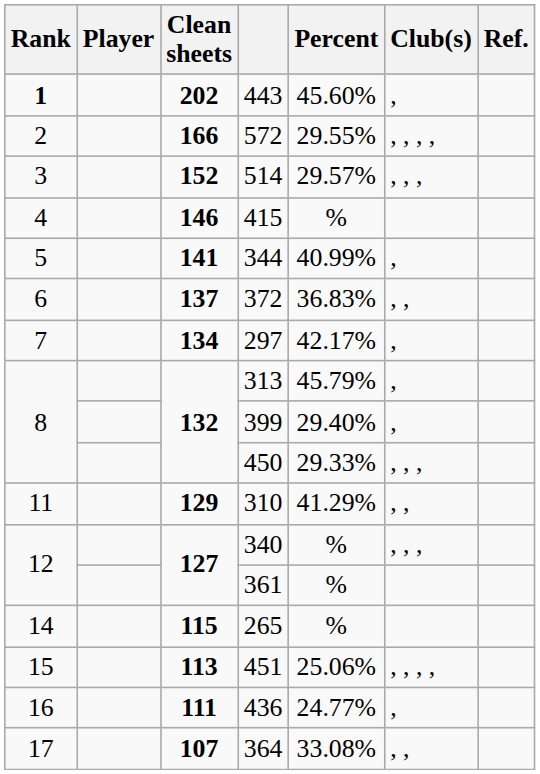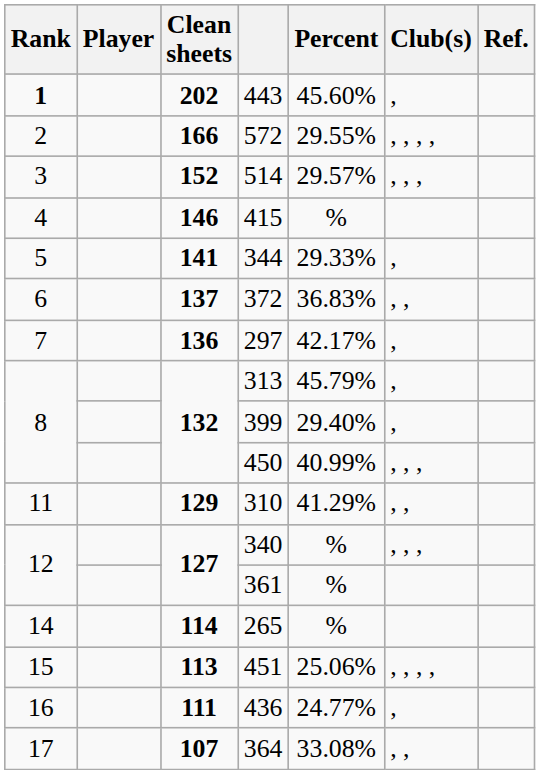344 | Percent: 40.99% -> 29.33%
297 | Clean sheets: 134 -> 136
450 | Percent: 29.33% -> 40.99%
265 | Clean sheets: 115 -> 114
